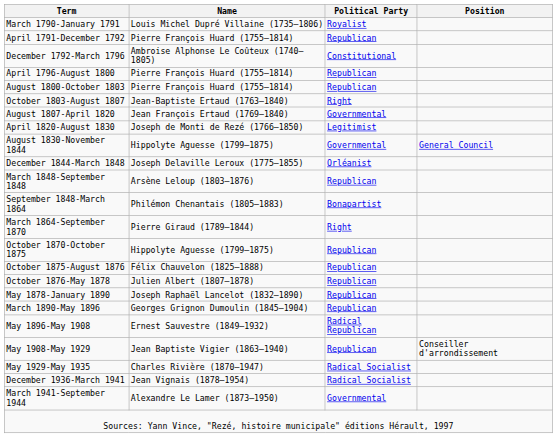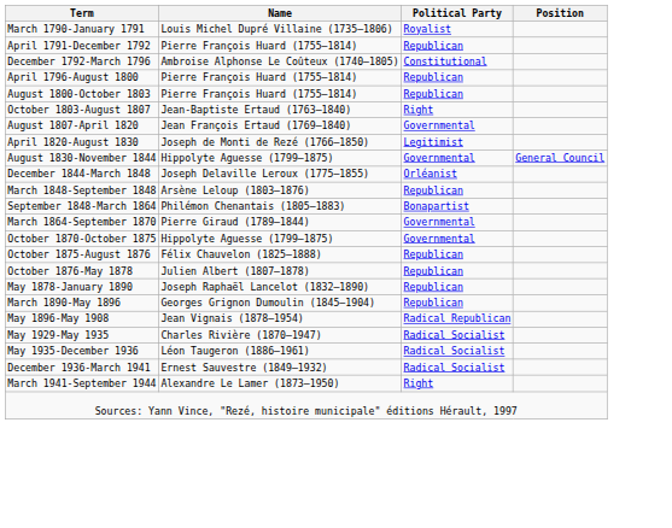March 1864-September 1870 | Political Party: Right -> Governmental
October 1870-October 1875 | Political Party: Republican -> Governmental
May 1896-May 1908 | Name: Ernest Sauvestre (1849–1932) -> Jean Vignais (1878–1954)
- row: May 1908-May 1929 | Jean Baptiste Vigier (1863–1940) | Republican | Conseiller d'arrondissement
+ row: May 1935-December 1936 | Léon Taugeron (1886–1961) | Radical Socialist
December 1936-March 1941 | Name: Jean Vignais (1878–1954) -> Ernest Sauvestre (1849–1932)
March 1941-September 1944 | Political Party: Governmental -> Right
